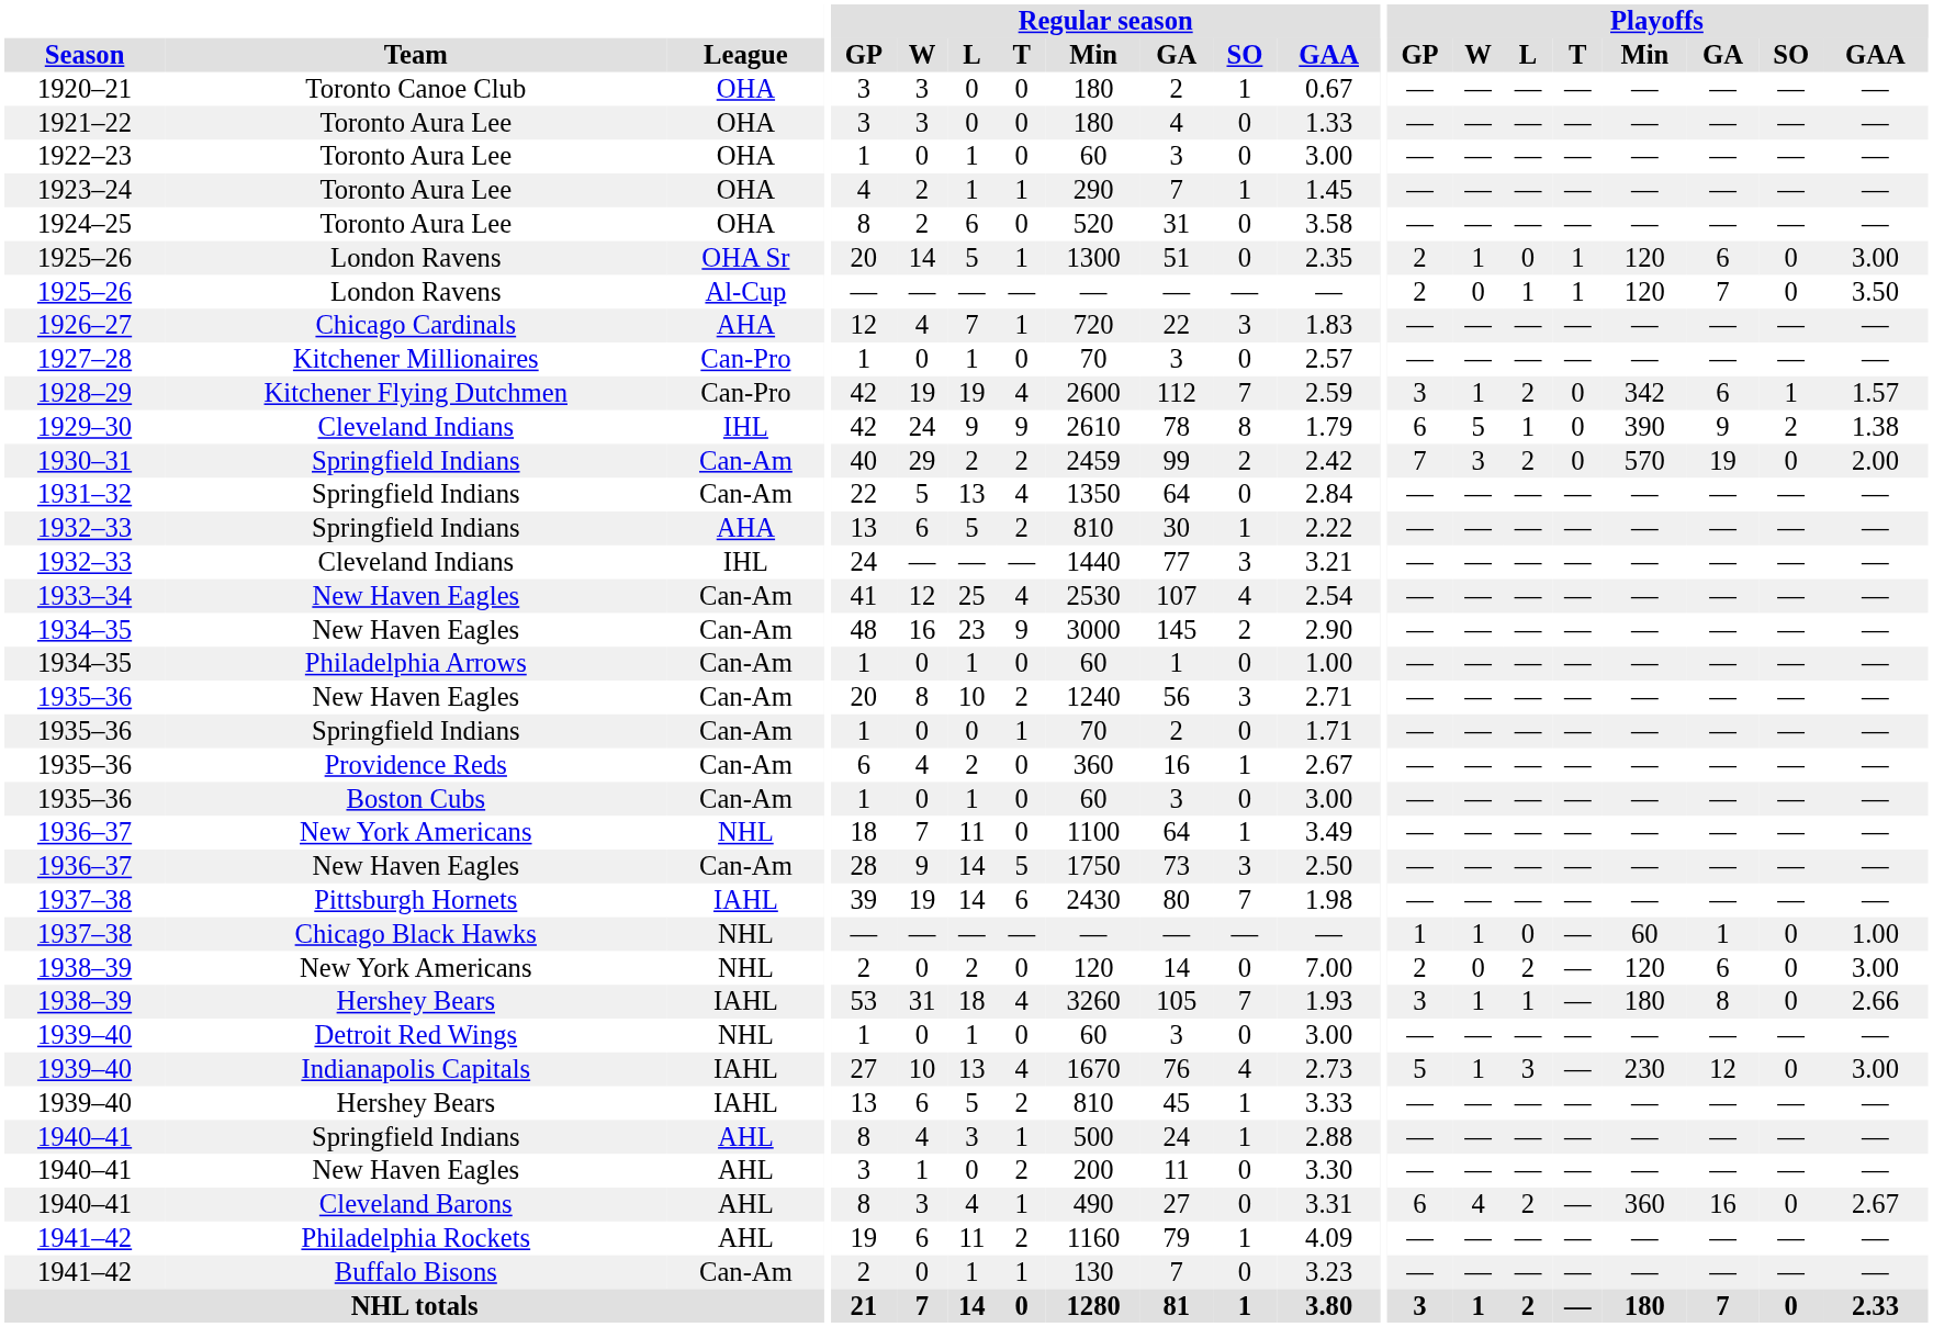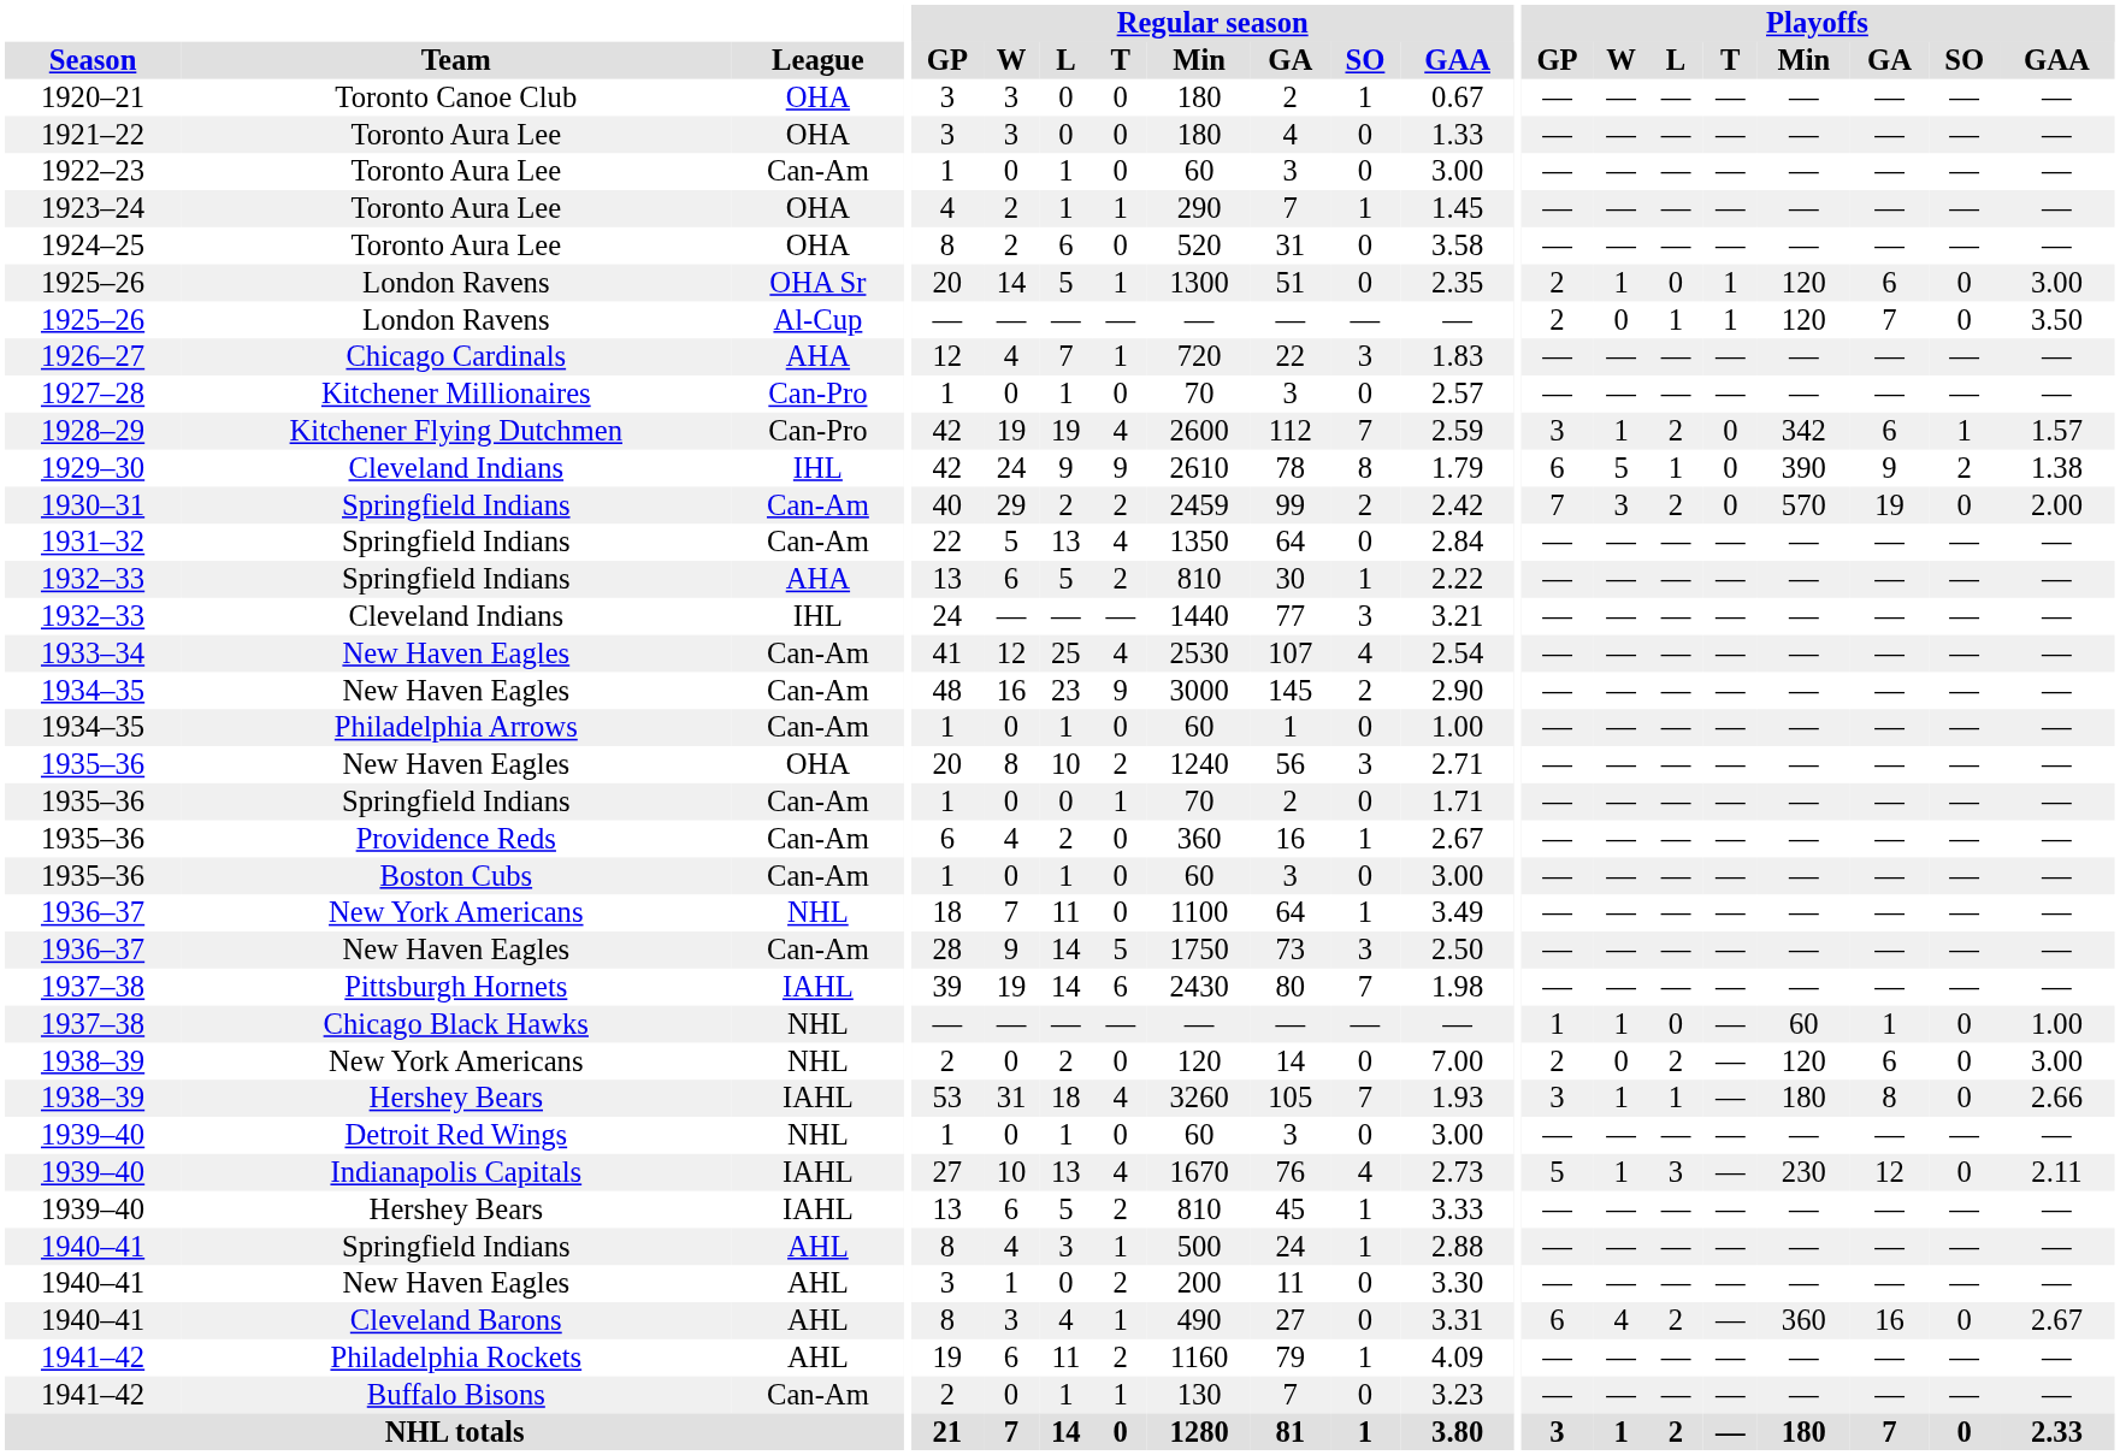1922–23 | League: OHA -> Can-Am
1935–36 / New Haven Eagles | League: Can-Am -> OHA
1939–40 / Indianapolis Capitals | Playoffs / GAA: 3.00 -> 2.11
